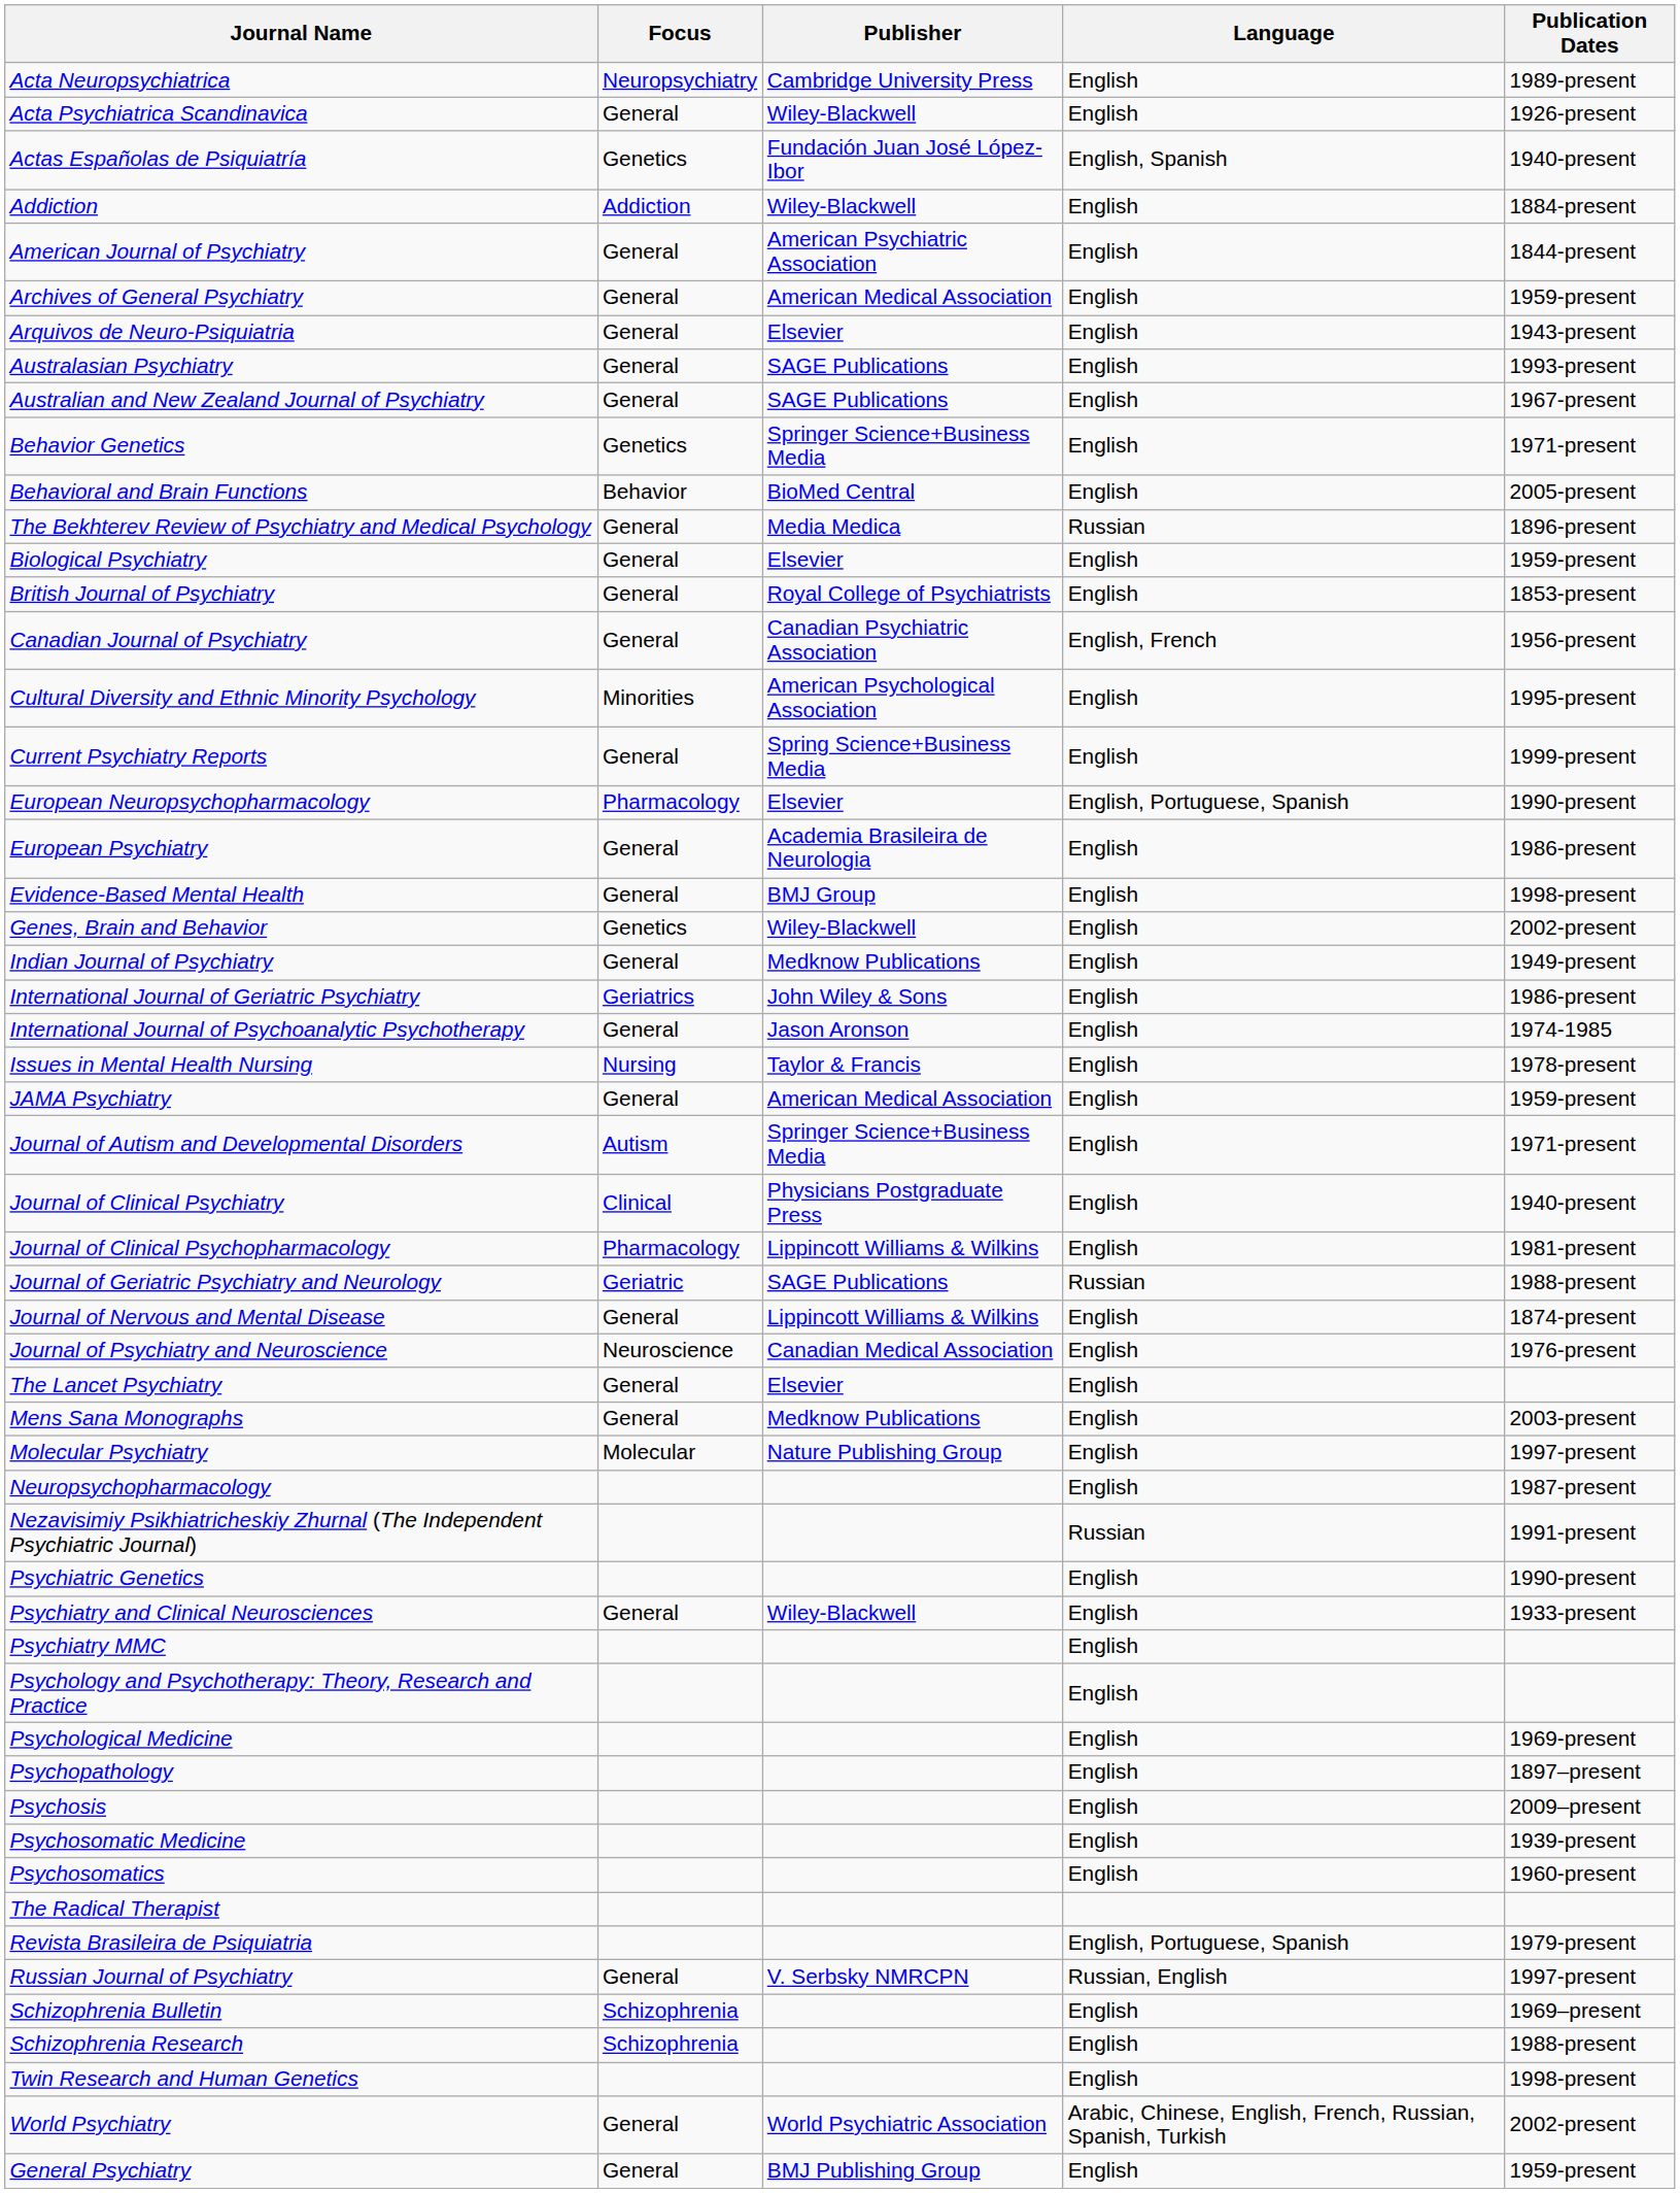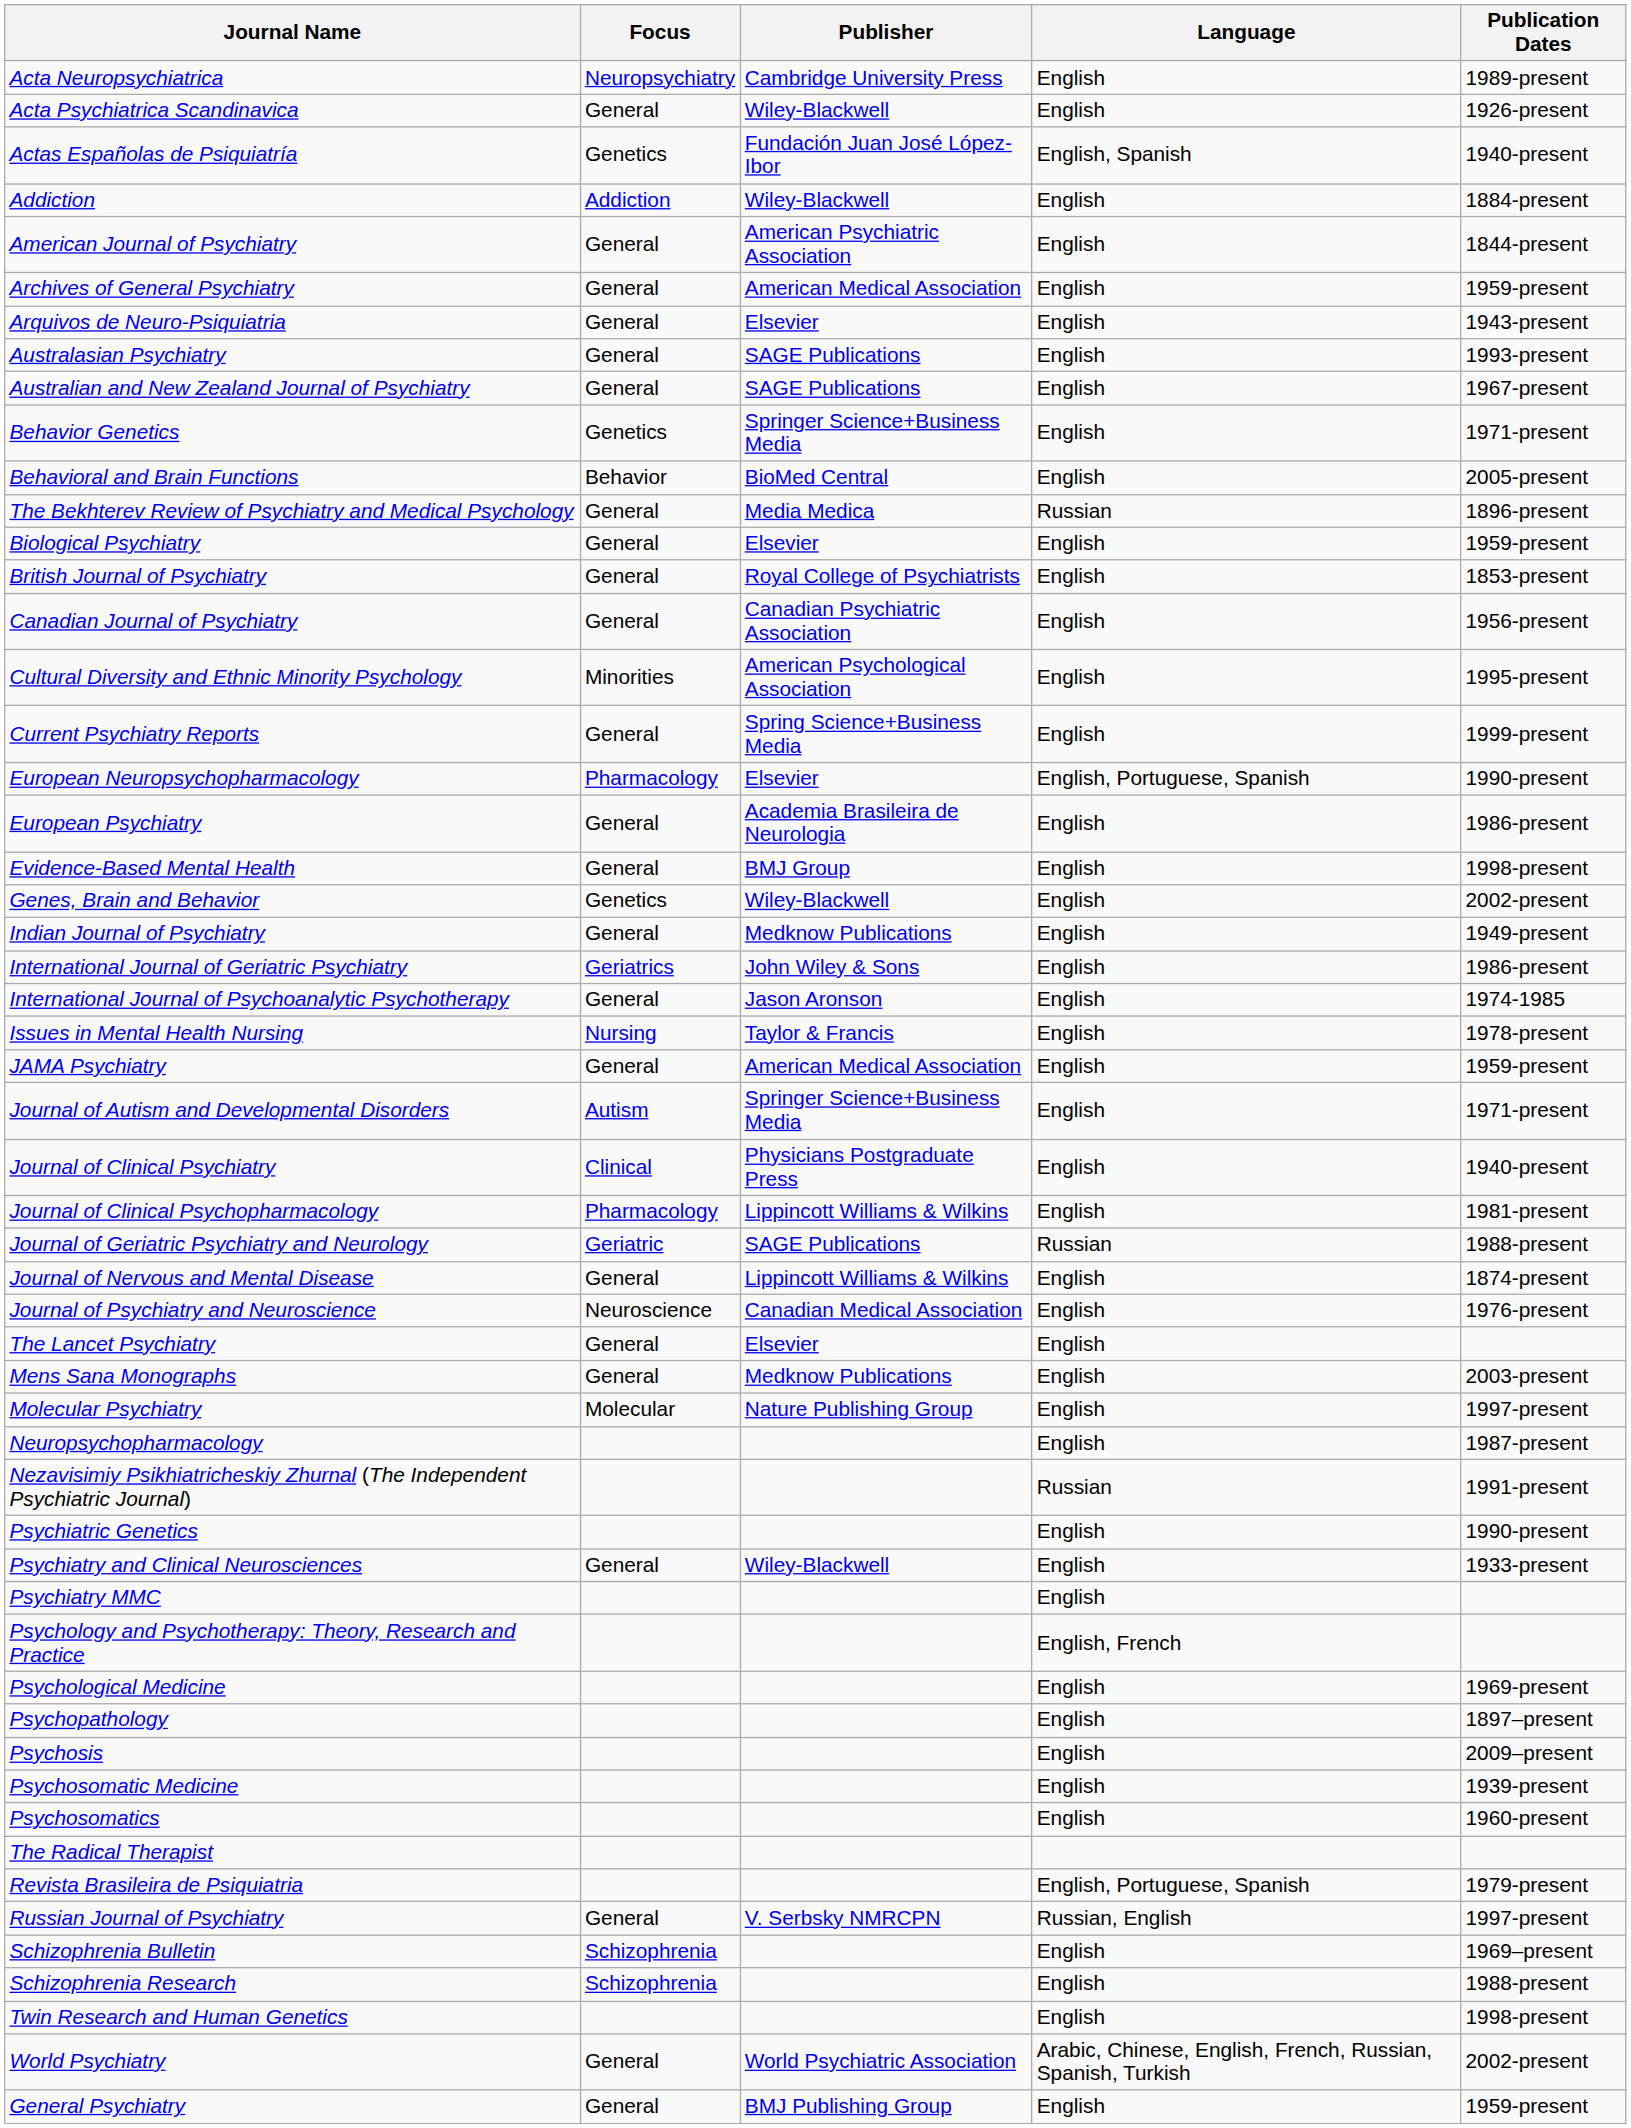Canadian Journal of Psychiatry | Language: English, French -> English
Psychology and Psychotherapy: Theory, Research and Practice | Language: English -> English, French
